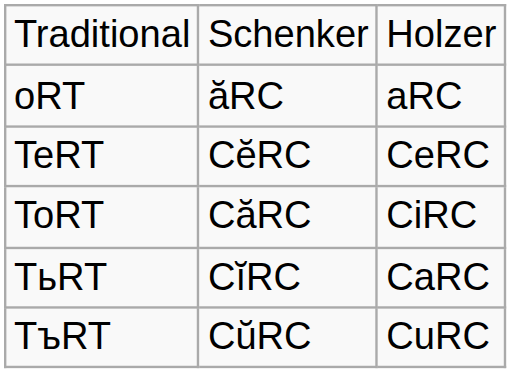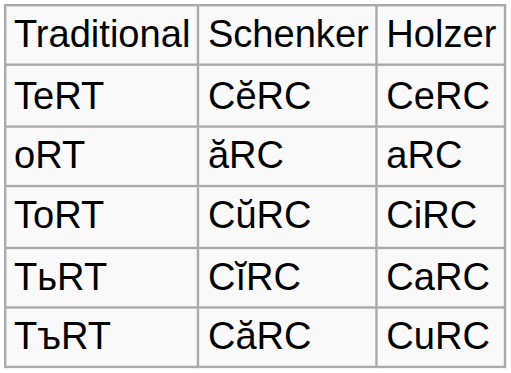rows swapped: oRT <-> TeRT
ToRT | column 2: CăRC -> CŭRC
TъRT | column 2: CŭRC -> CăRC
